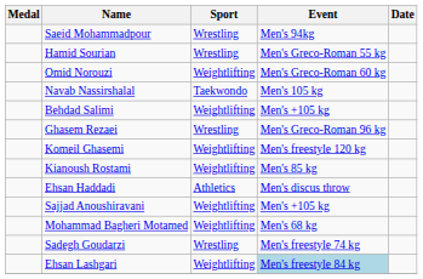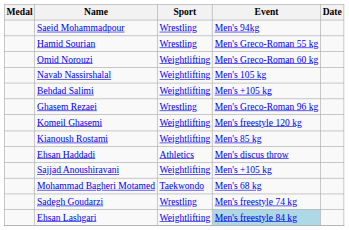Navab Nassirshalal | Sport: Taekwondo -> Weightlifting
Mohammad Bagheri Motamed | Sport: Weightlifting -> Taekwondo
